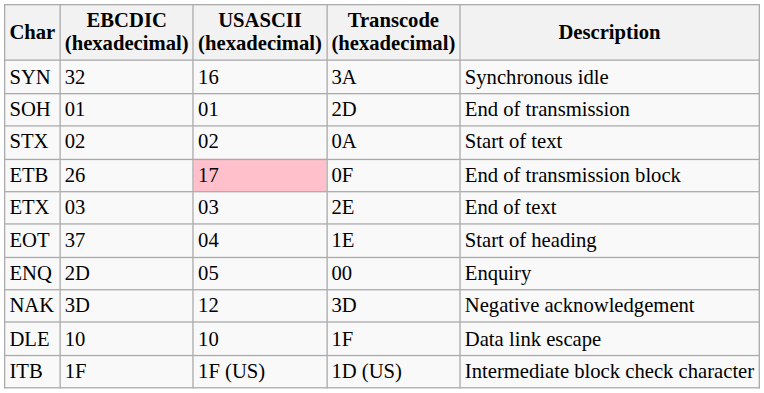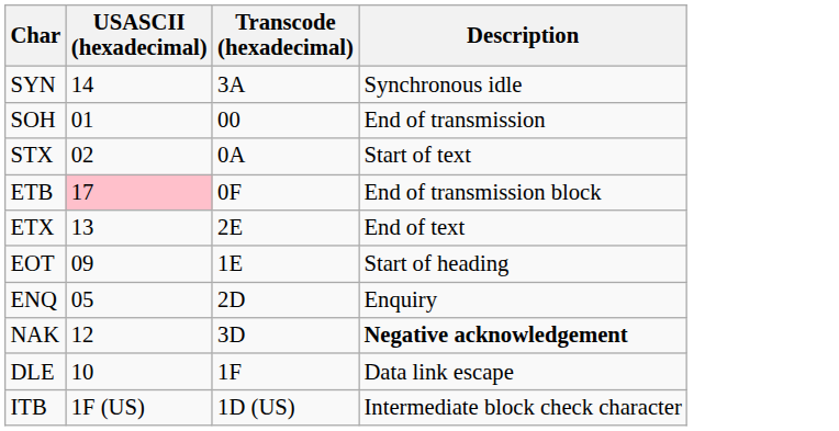- column: EBCDIC (hexadecimal) | 32 | 01 | 02 | 26 | 03 | 37 | 2D | 3D | 10 | 1F
SYN | USASCII (hexadecimal): 16 -> 14
SOH | Transcode (hexadecimal): 2D -> 00
ETX | USASCII (hexadecimal): 03 -> 13
EOT | USASCII (hexadecimal): 04 -> 09
ENQ | Transcode (hexadecimal): 00 -> 2D
NAK | Description: normal -> bold
